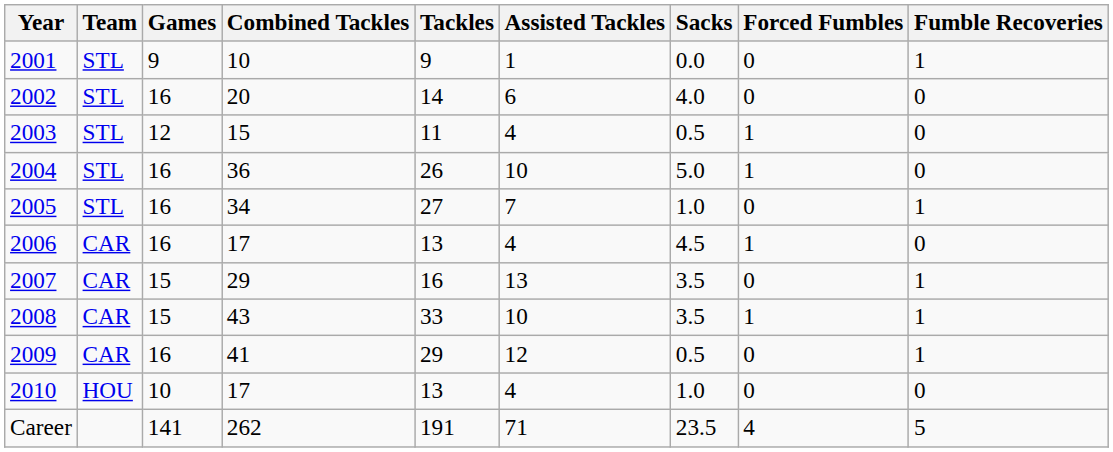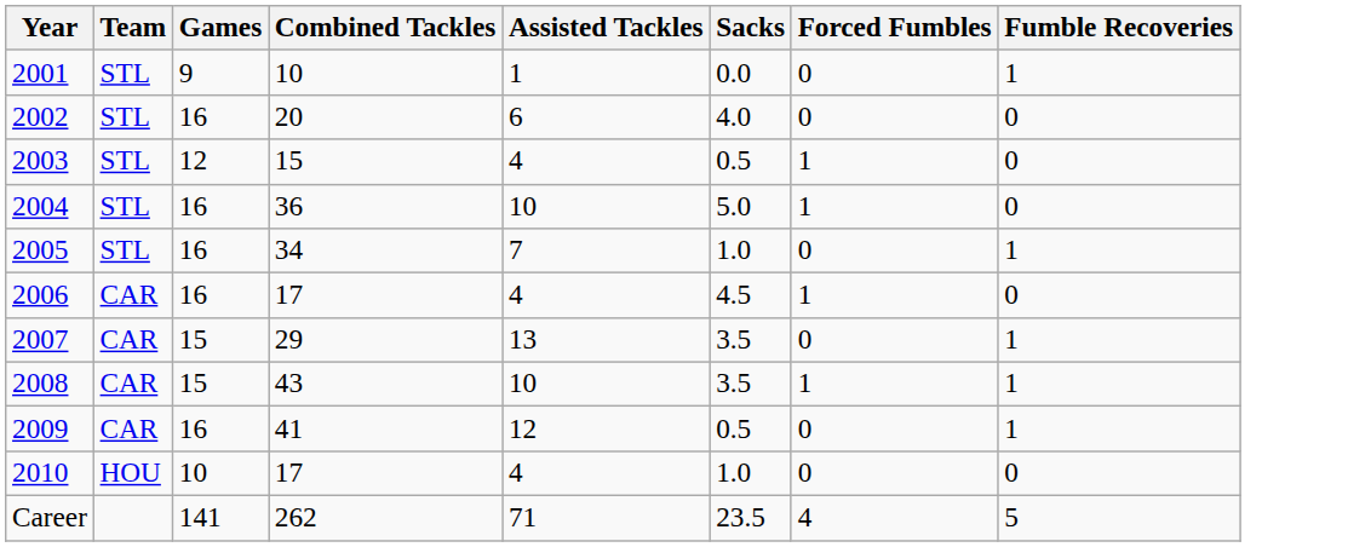- column: Tackles | 9 | 14 | 11 | 26 | 27 | 13 | 16 | 33 | 29 | 13 | 191
